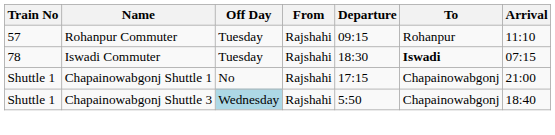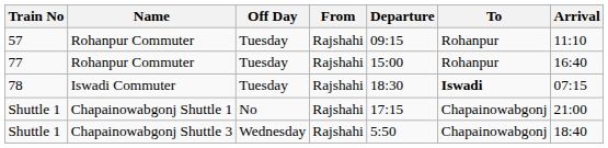+ row: 77 | Rohanpur Commuter | Tuesday | Rajshahi | 15:00 | Rohanpur | 16:40
Shuttle 1 / Chapainowabgonj Shuttle 3 | Off Day: lightblue background -> no background
